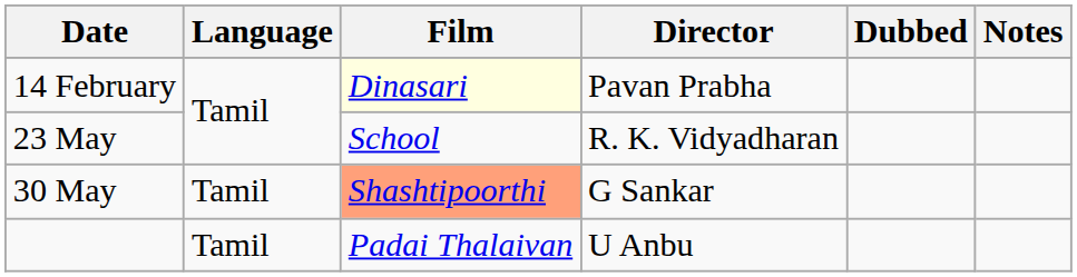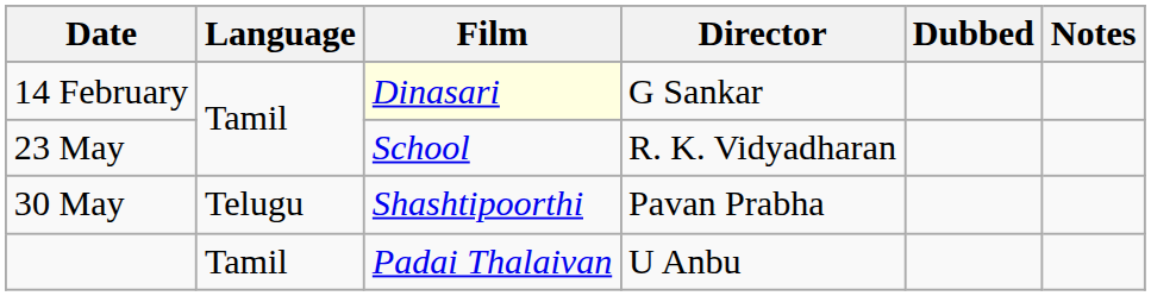14 February | Director: Pavan Prabha -> G Sankar
30 May | Language: Tamil -> Telugu
30 May | Film: lightsalmon background -> no background
30 May | Director: G Sankar -> Pavan Prabha
